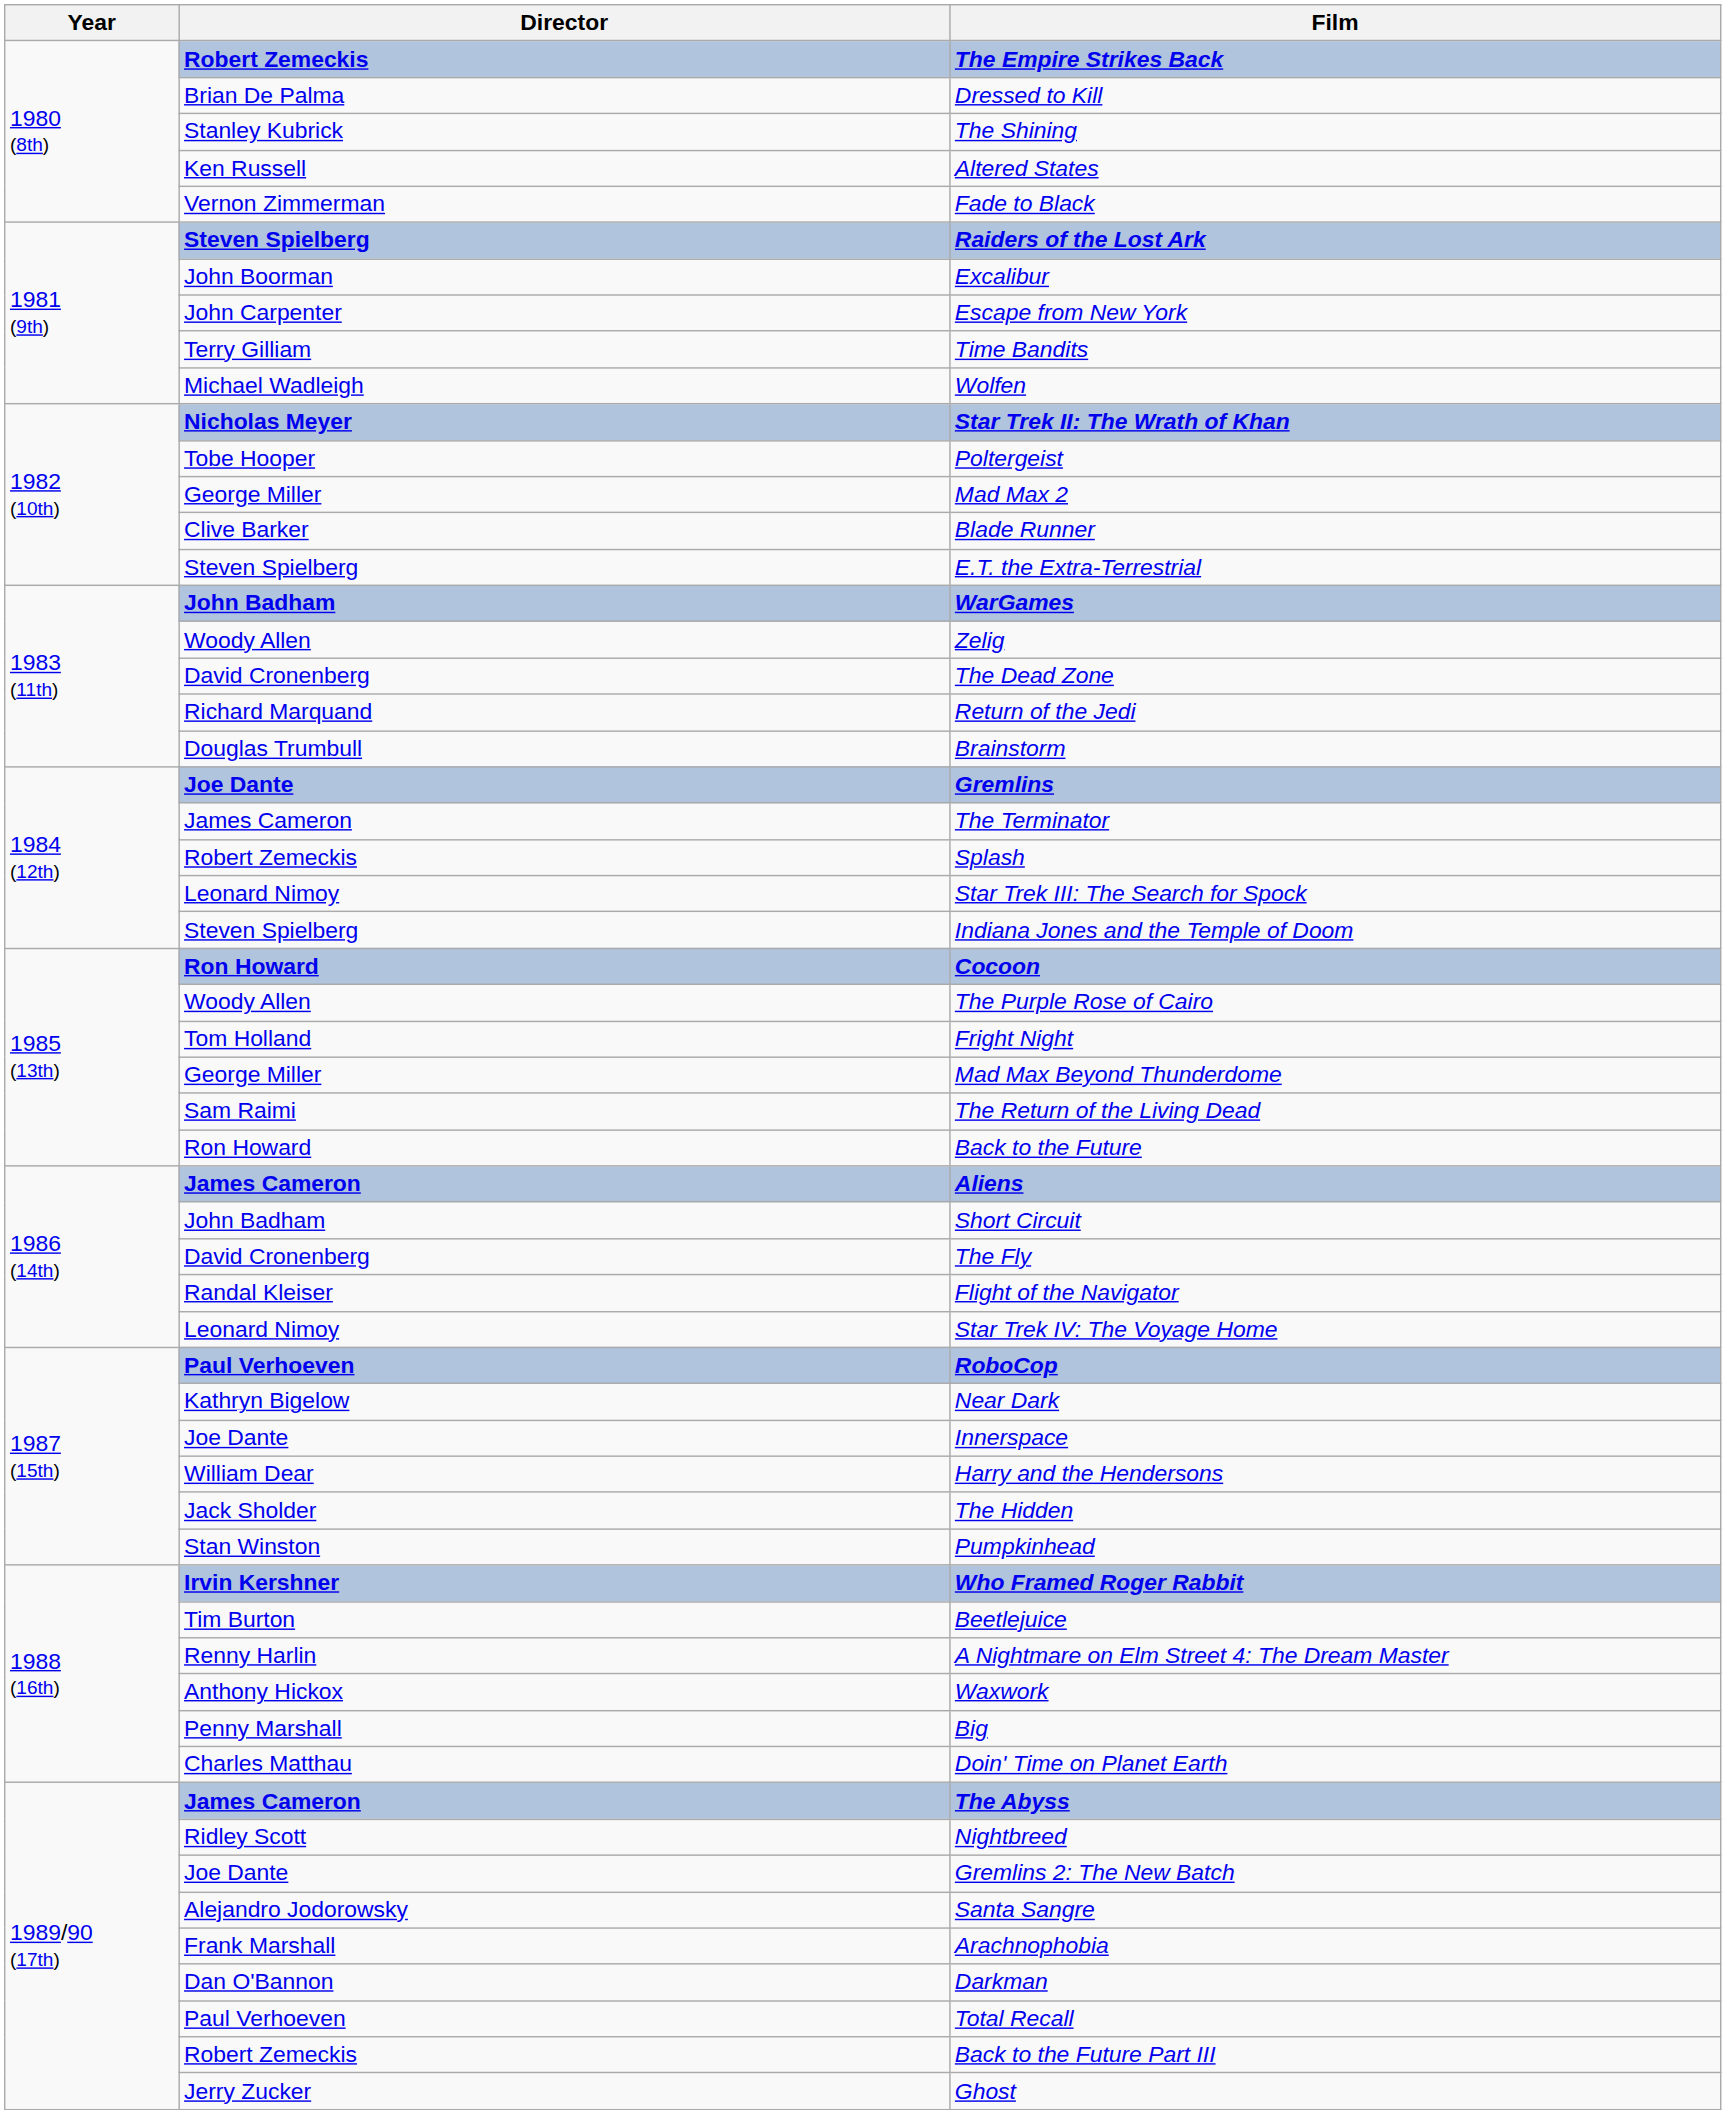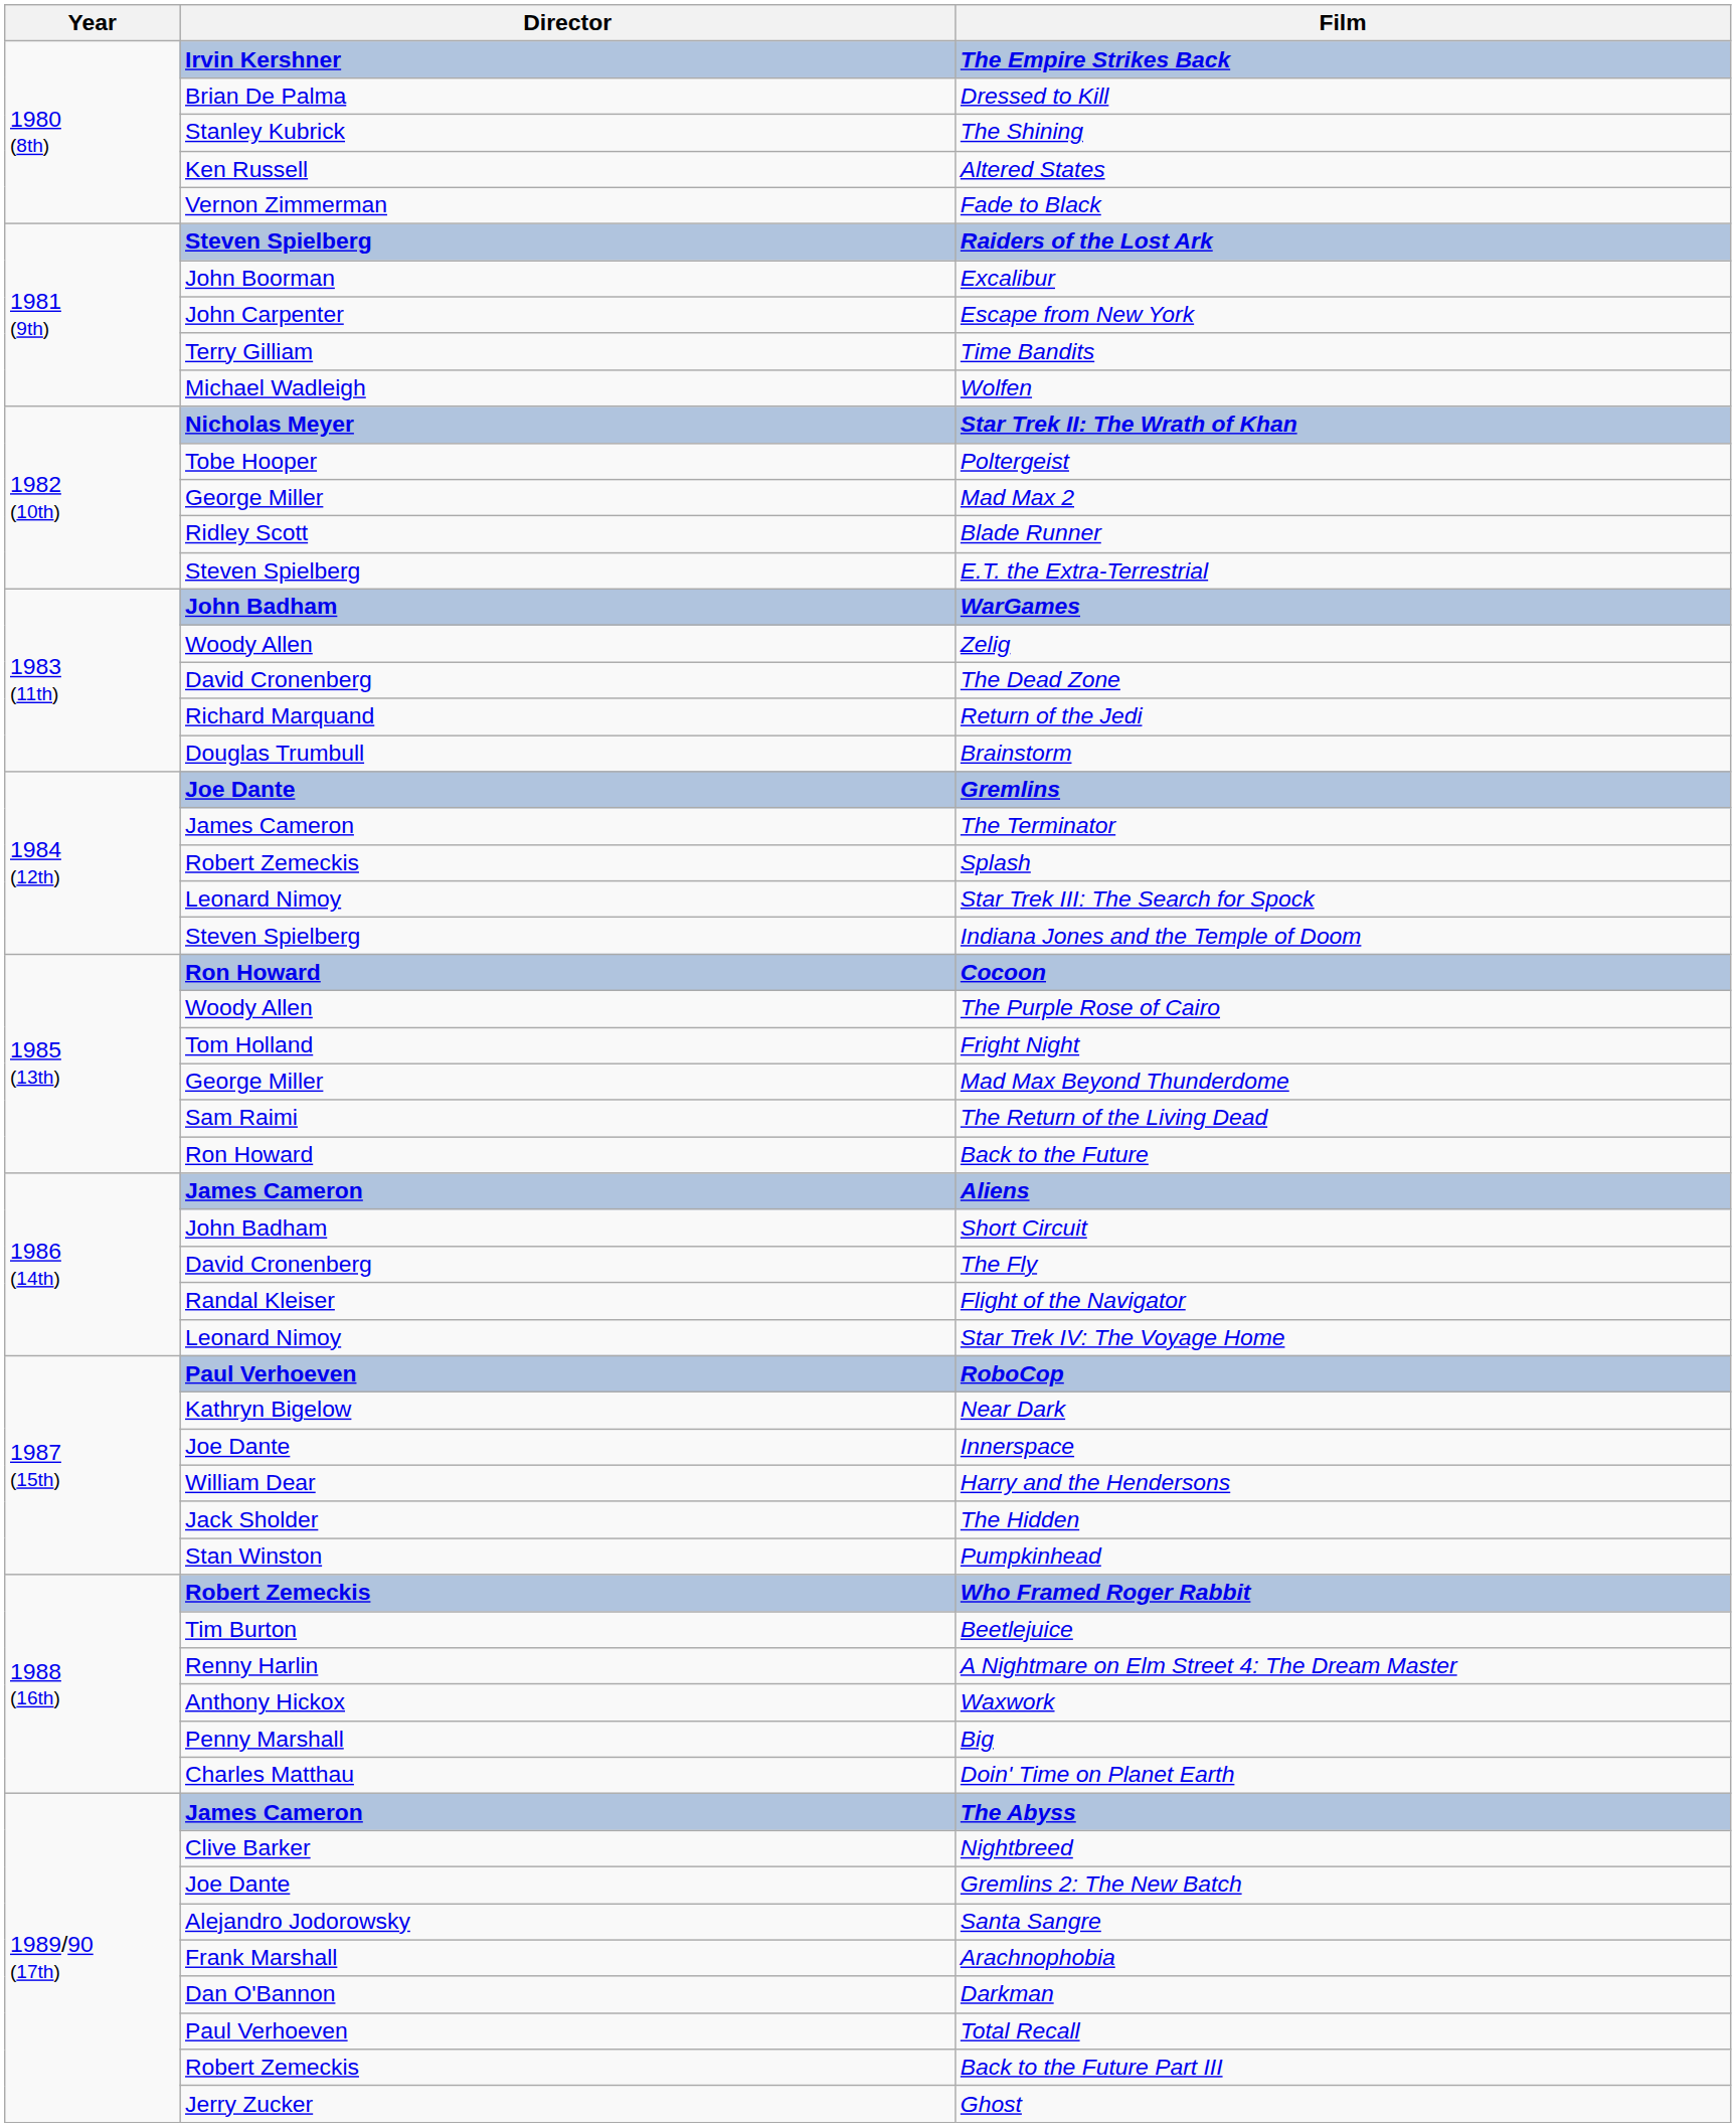The Empire Strikes Back | Director: Robert Zemeckis -> Irvin Kershner
Blade Runner | Director: Clive Barker -> Ridley Scott
Who Framed Roger Rabbit | Director: Irvin Kershner -> Robert Zemeckis
Nightbreed | Director: Ridley Scott -> Clive Barker
